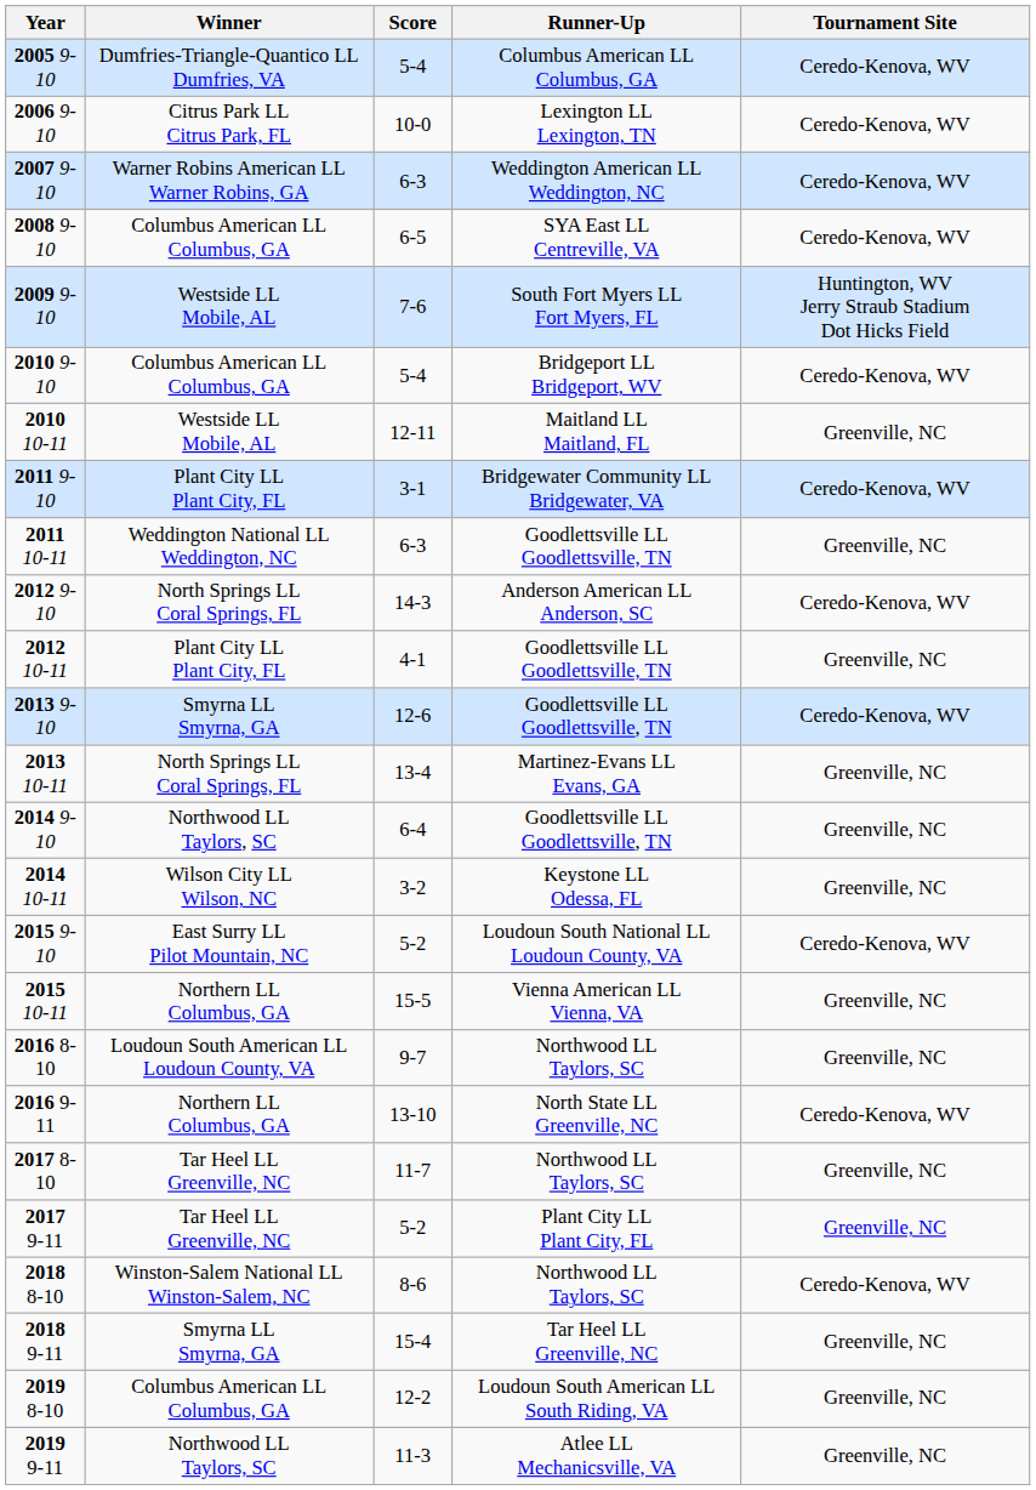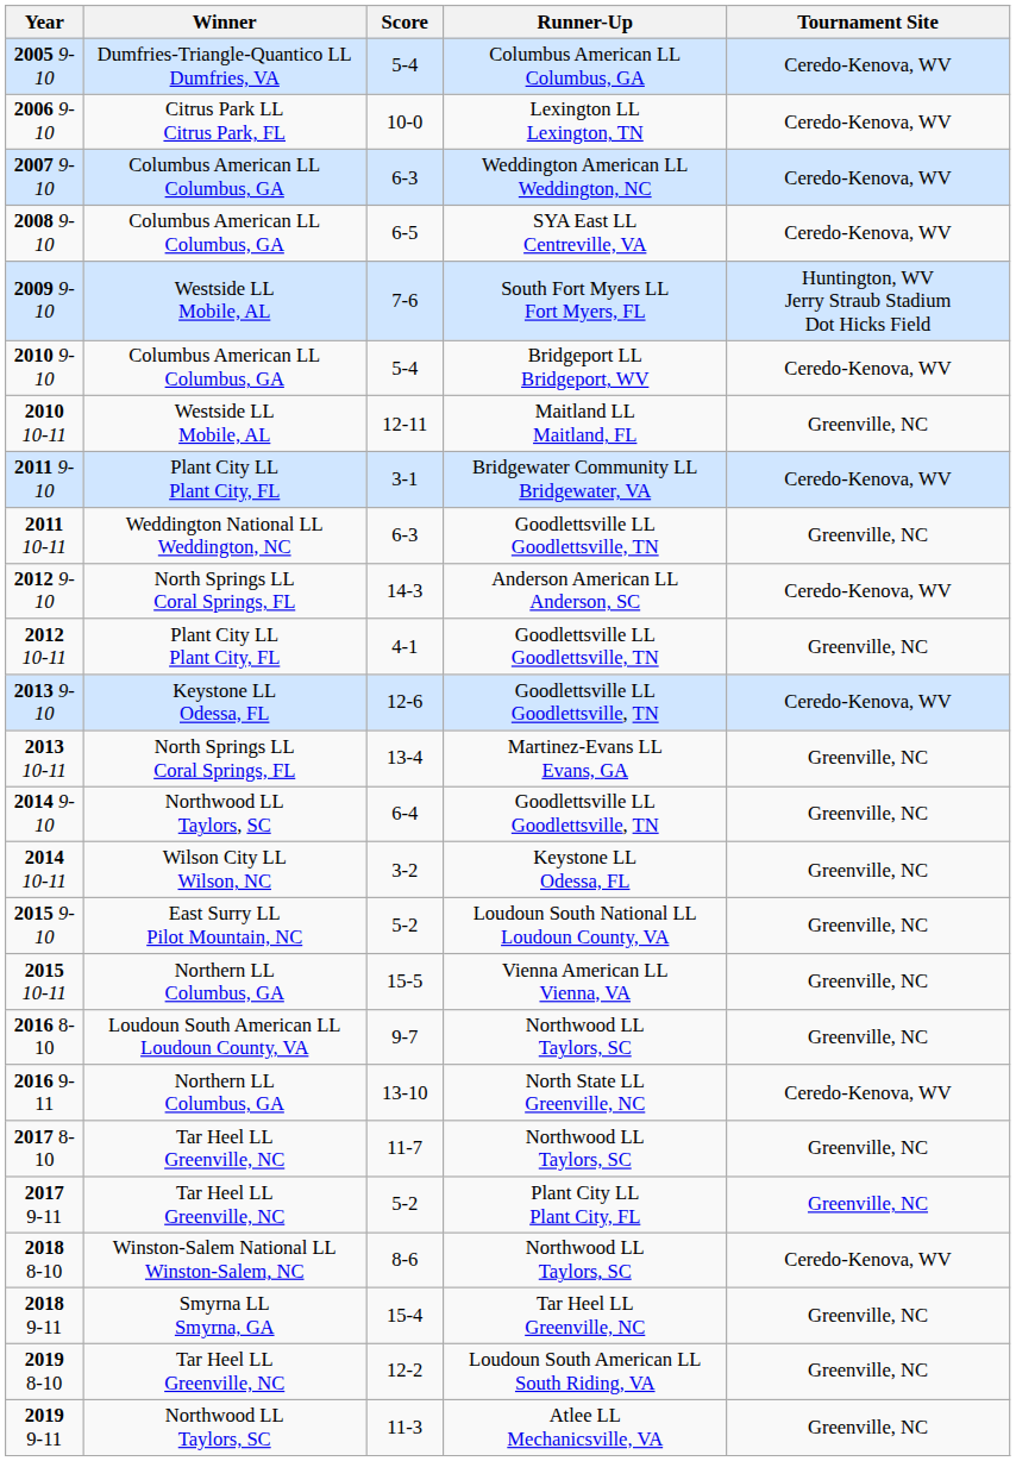2007 9-10 | Winner: Warner Robins American LL Warner Robins, GA -> Columbus American LL Columbus, GA
2013 9-10 | Winner: Smyrna LL Smyrna, GA -> Keystone LL Odessa, FL
2015 9-10 | Tournament Site: Ceredo-Kenova, WV -> Greenville, NC
2019 8-10 | Winner: Columbus American LL Columbus, GA -> Tar Heel LL Greenville, NC
